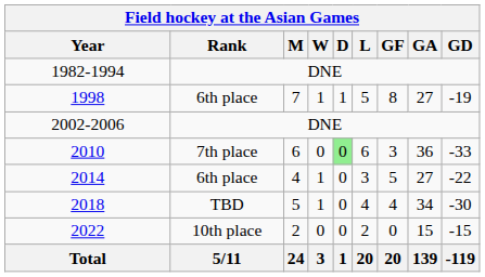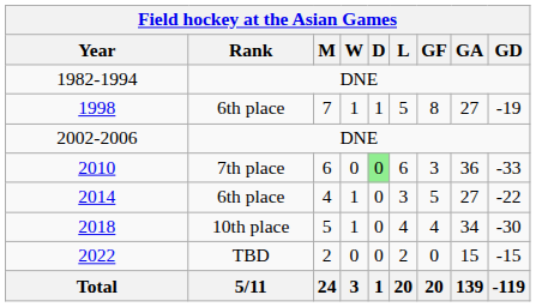2018 | Rank: TBD -> 10th place
2022 | Rank: 10th place -> TBD
